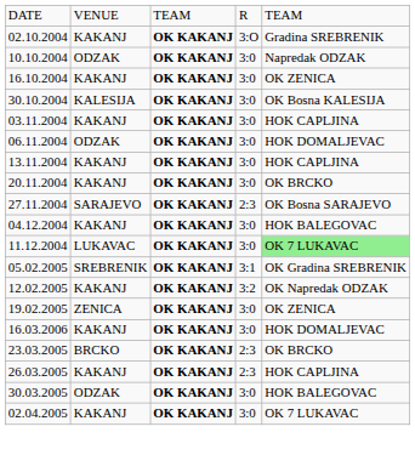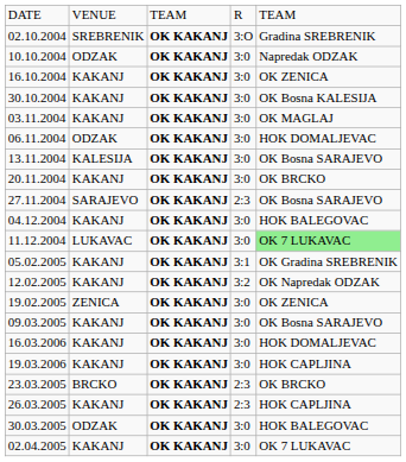02.10.2004 | column 2: KAKANJ -> SREBRENIK
30.10.2004 | column 2: KALESIJA -> KAKANJ
03.11.2004 | column 5: HOK CAPLJINA -> OK MAGLAJ
13.11.2004 | column 2: KAKANJ -> KALESIJA
13.11.2004 | column 5: HOK CAPLJINA -> OK Bosna SARAJEVO
05.02.2005 | column 2: SREBRENIK -> KAKANJ
+ row: 09.03.2005 | KAKANJ | OK KAKANJ | 3:0 | OK Bosna SARAJEVO
+ row: 19.03.2006 | KAKANJ | OK KAKANJ | 3:0 | HOK CAPLJINA
